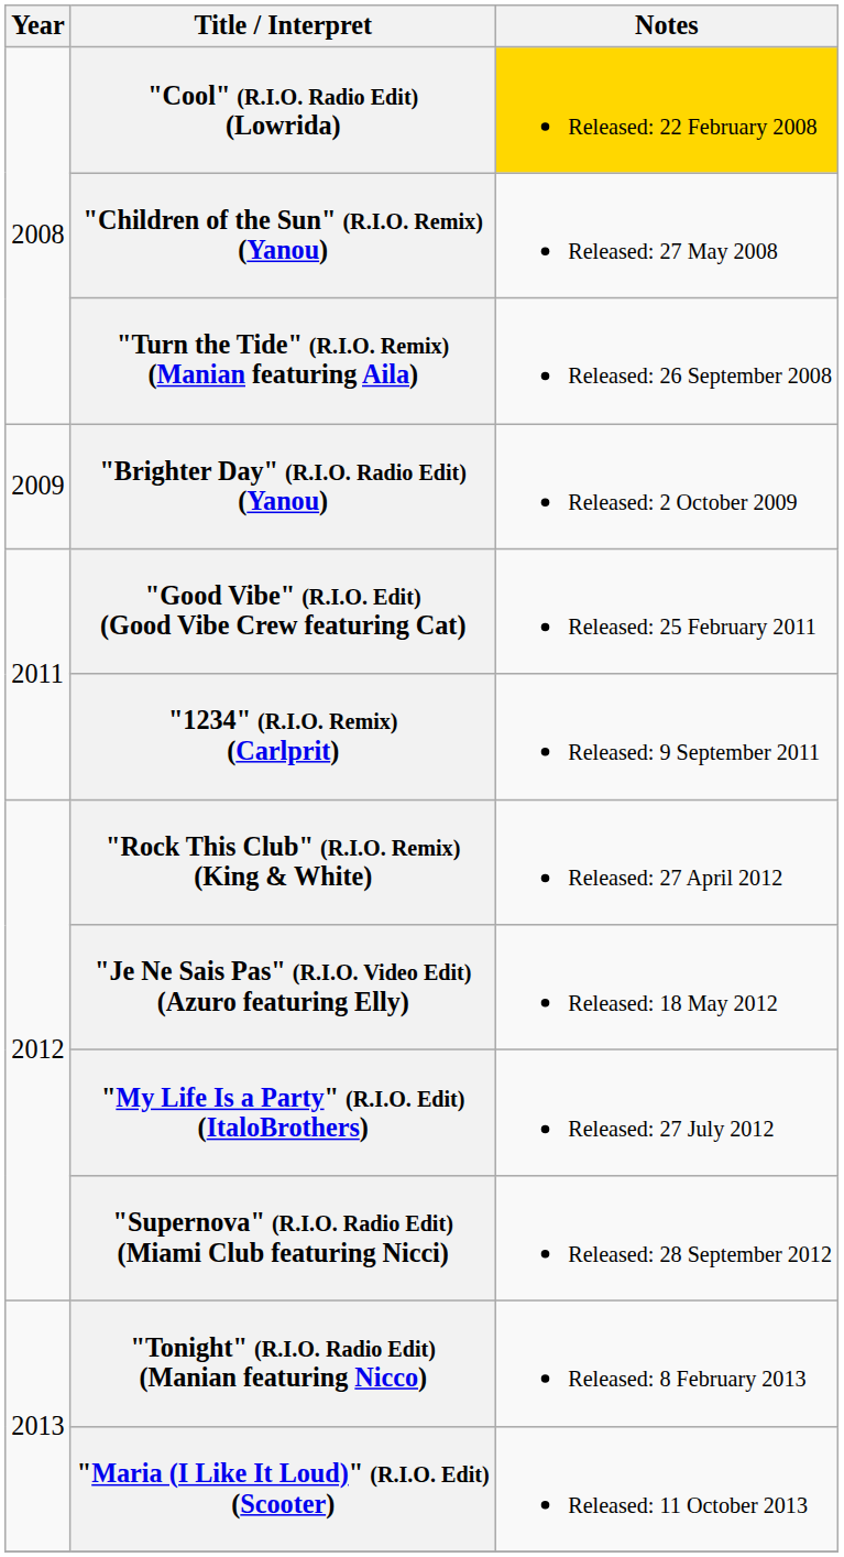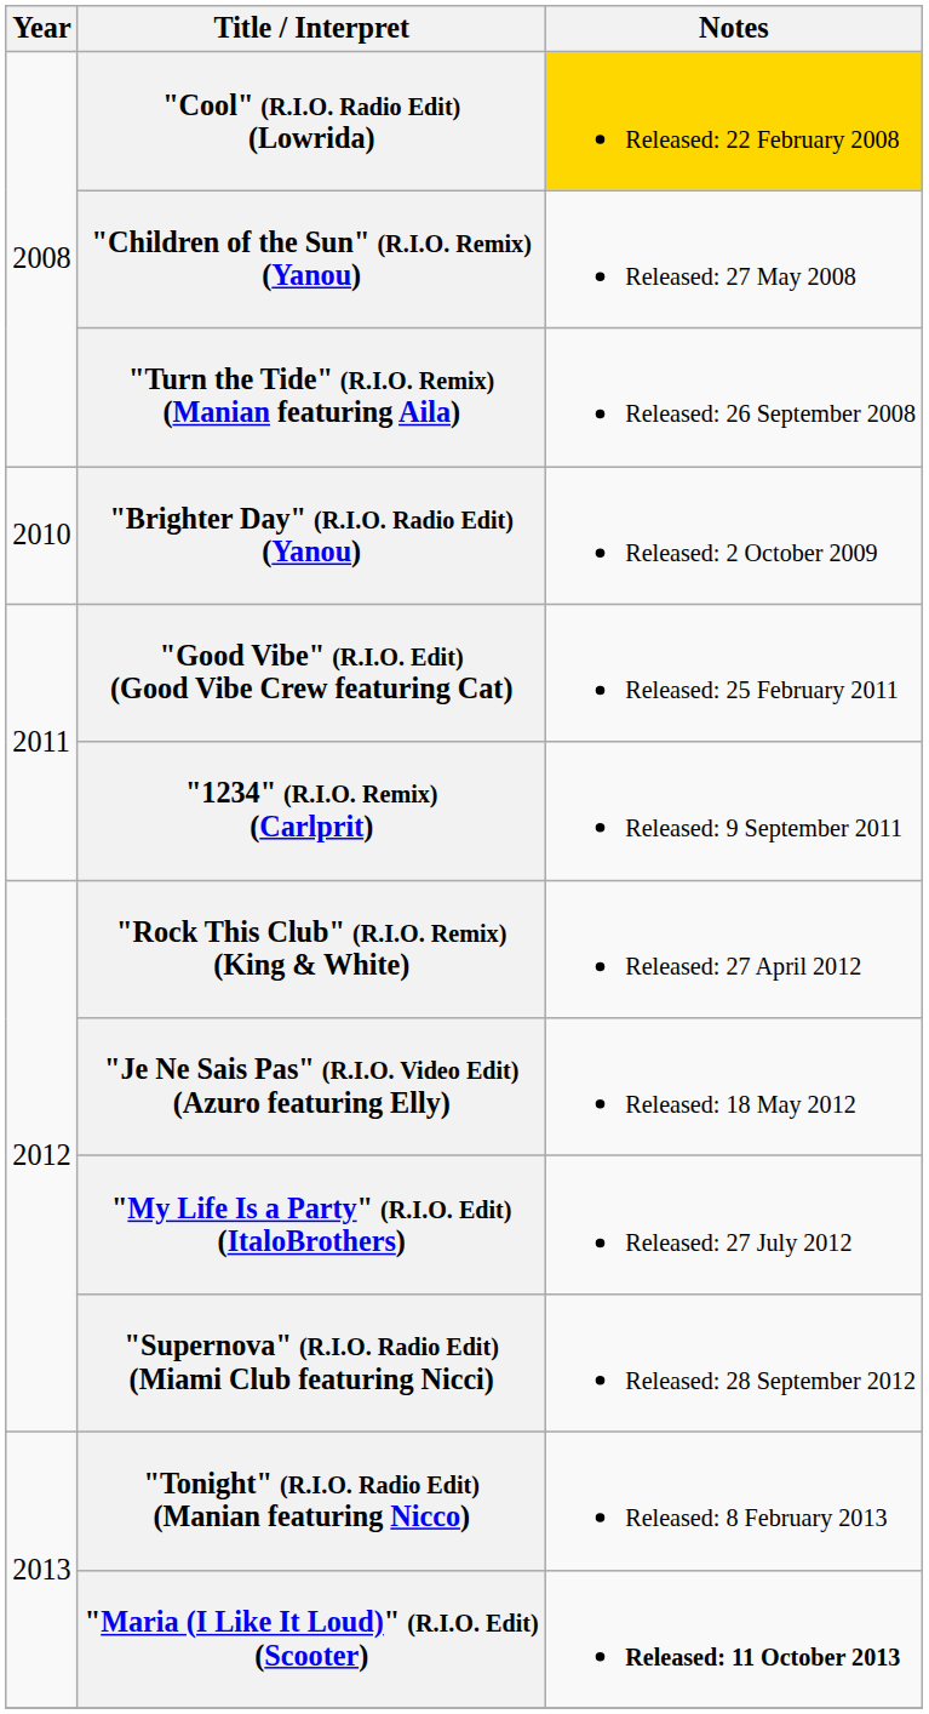"Brighter Day" (R.I.O. Radio Edit) (Yanou) | Year: 2009 -> 2010
"Maria (I Like It Loud)" (R.I.O. Edit) (Scooter) | Notes: normal -> bold
